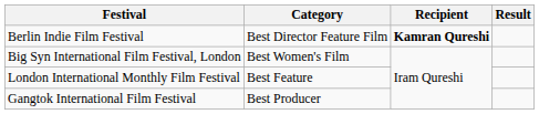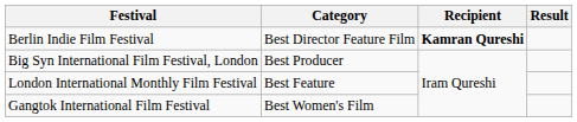Big Syn International Film Festival, London | Category: Best Women's Film -> Best Producer
Gangtok International Film Festival | Category: Best Producer -> Best Women's Film
